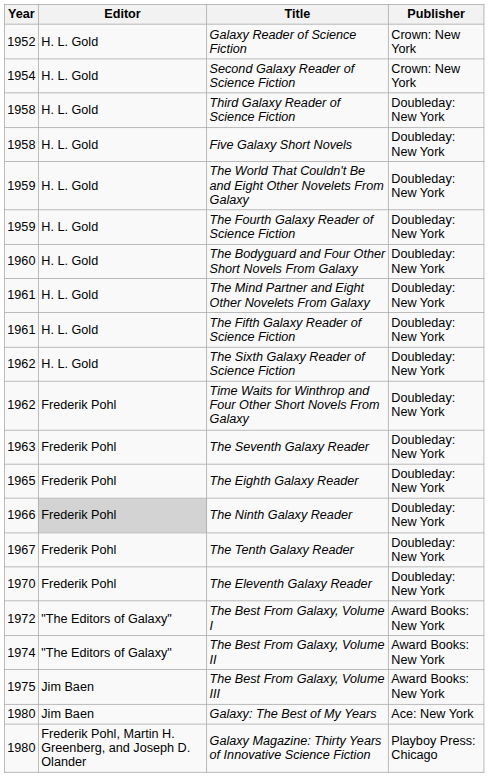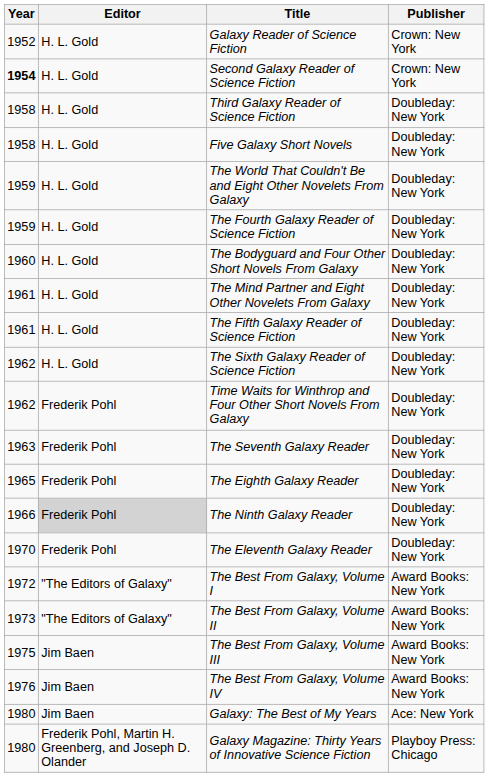Second Galaxy Reader of Science Fiction | Year: normal -> bold
- row: 1967 | Frederik Pohl | The Tenth Galaxy Reader | Doubleday: New York
The Best From Galaxy, Volume II | Year: 1974 -> 1973
+ row: 1976 | Jim Baen | The Best From Galaxy, Volume IV | Award Books: New York
